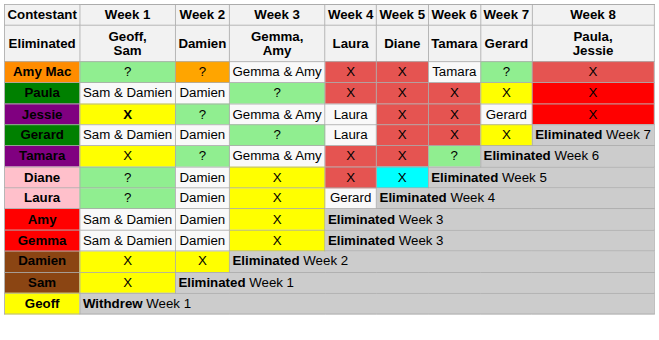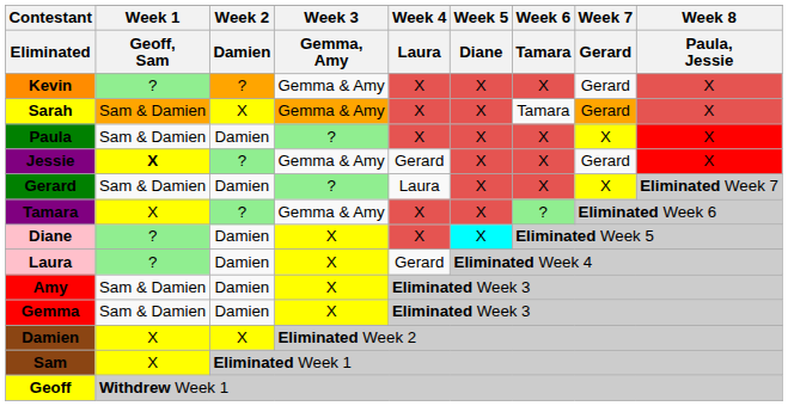+ row: Kevin | ? | ? | Gemma & Amy | X | X | X | Gerard | X
- row: Amy Mac | ? | ? | Gemma & Amy | X | X | Tamara | ? | X
+ row: Sarah | Sam & Damien | X | Gemma & Amy | X | X | Tamara | Gerard | X
Jessie | Week 4 / Laura: Laura -> Gerard
